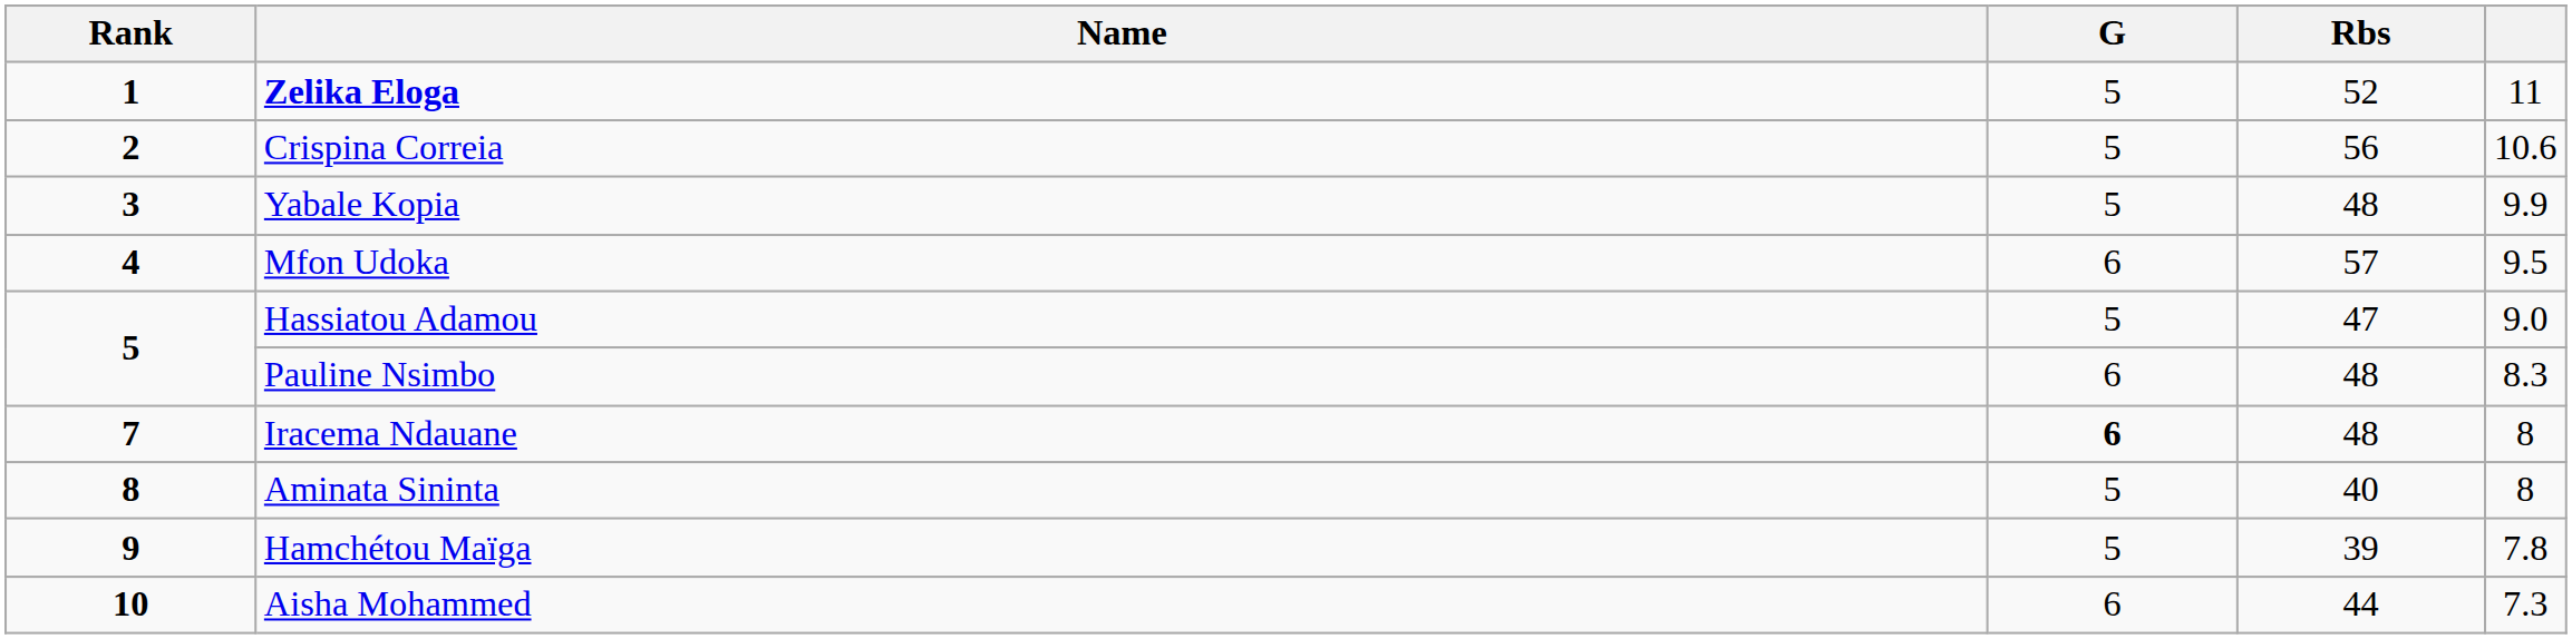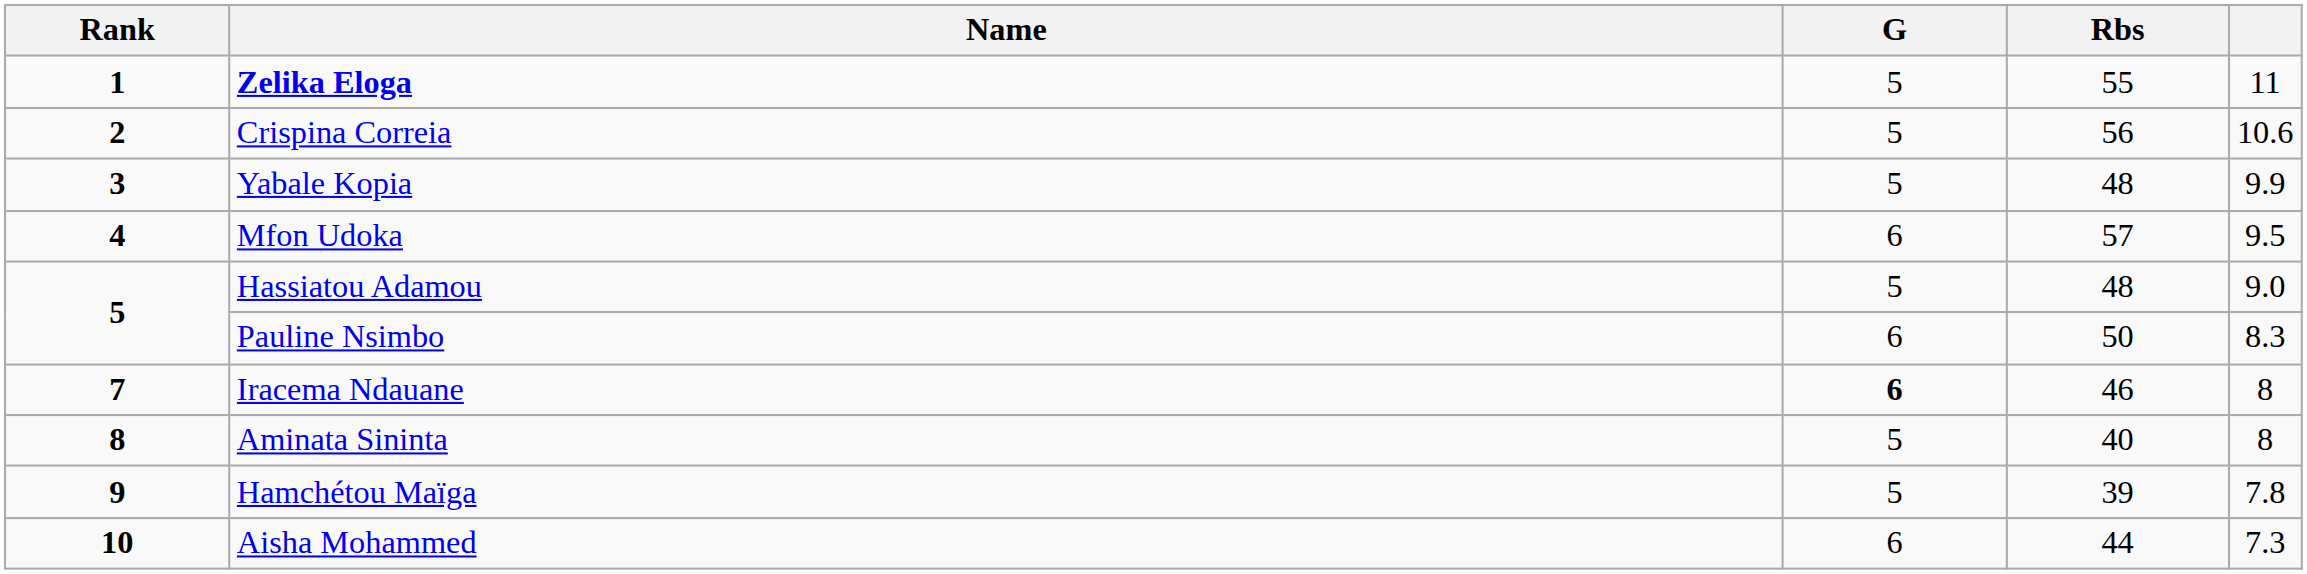Zelika Eloga | Rbs: 52 -> 55
Hassiatou Adamou | Rbs: 47 -> 48
Pauline Nsimbo | Rbs: 48 -> 50
Iracema Ndauane | Rbs: 48 -> 46
